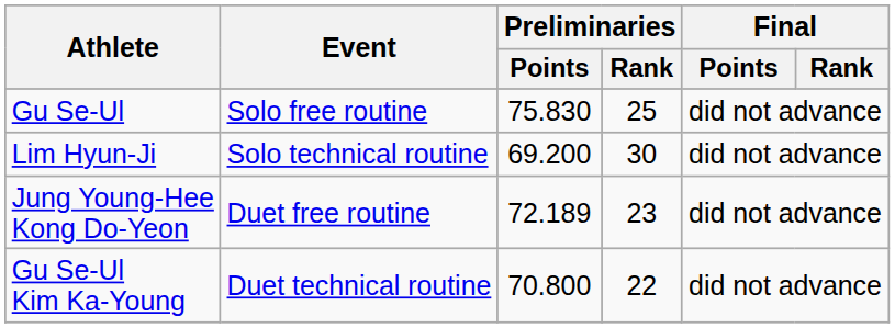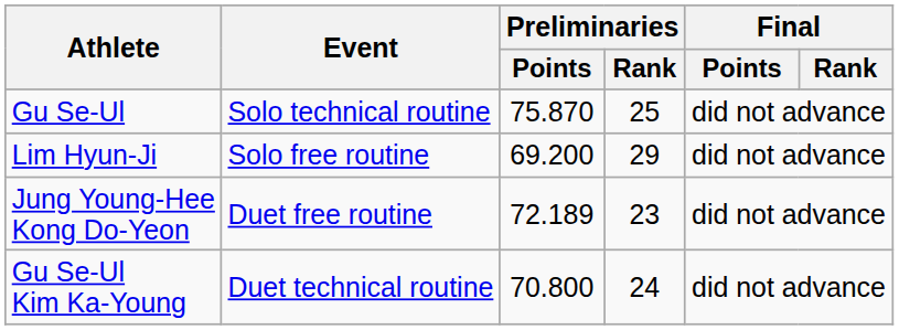Gu Se-Ul | Event: Solo free routine -> Solo technical routine
Gu Se-Ul | Preliminaries / Points: 75.830 -> 75.870
Lim Hyun-Ji | Event: Solo technical routine -> Solo free routine
Lim Hyun-Ji | Preliminaries / Rank: 30 -> 29
Gu Se-Ul Kim Ka-Young | Preliminaries / Rank: 22 -> 24
